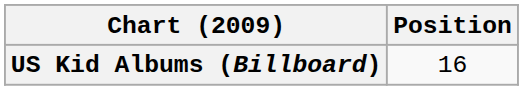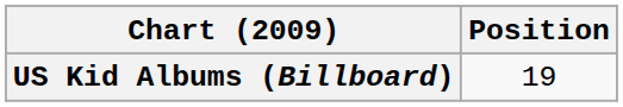US Kid Albums (Billboard) | Position: 16 -> 19
